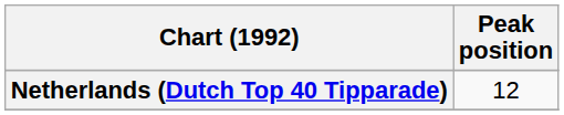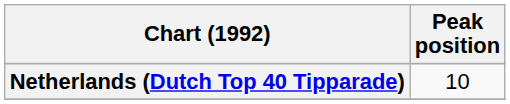Netherlands (Dutch Top 40 Tipparade) | Peak position: 12 -> 10
